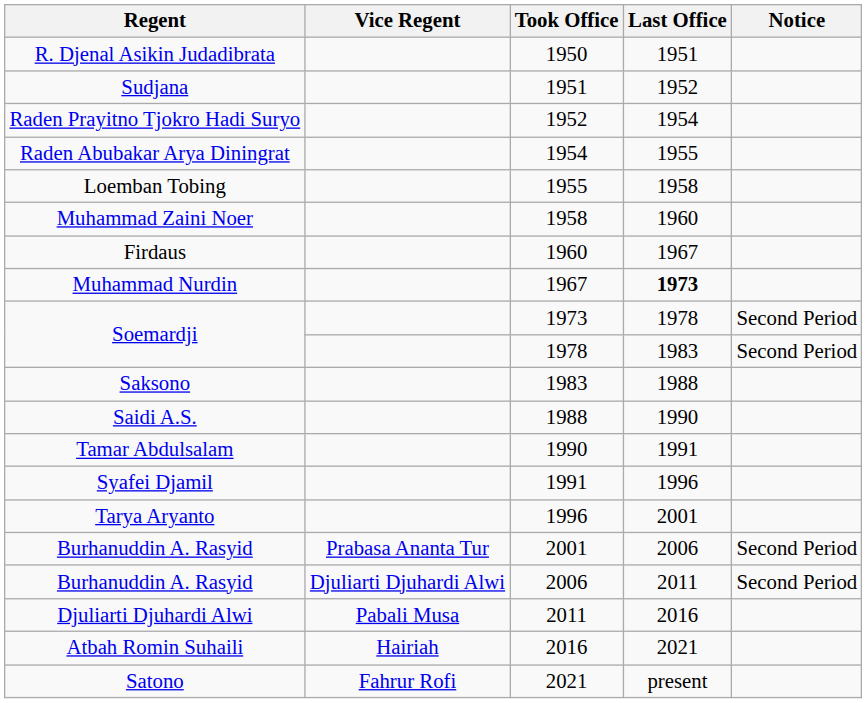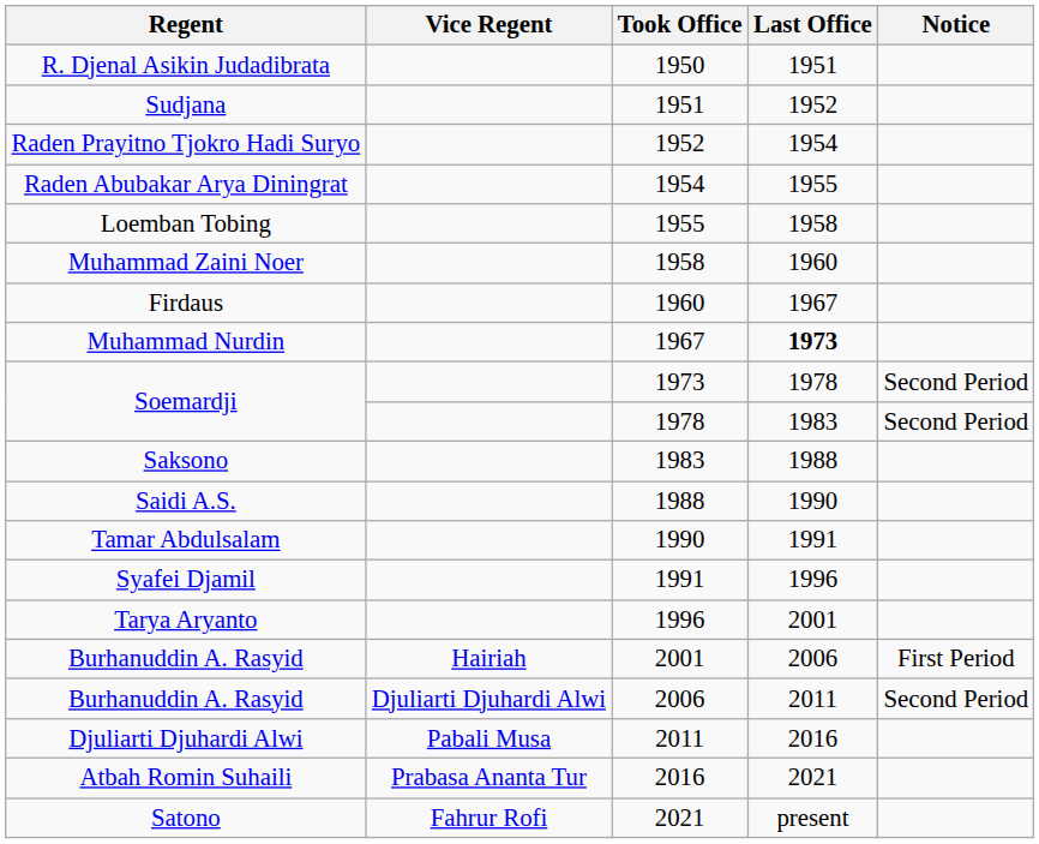Burhanuddin A. Rasyid / 2001 | Vice Regent: Prabasa Ananta Tur -> Hairiah
Burhanuddin A. Rasyid / 2001 | Notice: Second Period -> First Period
Atbah Romin Suhaili | Vice Regent: Hairiah -> Prabasa Ananta Tur
